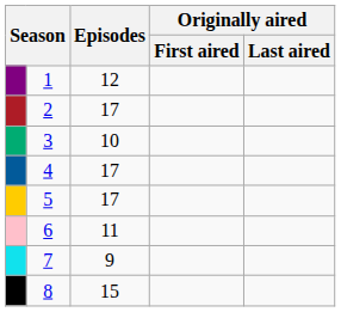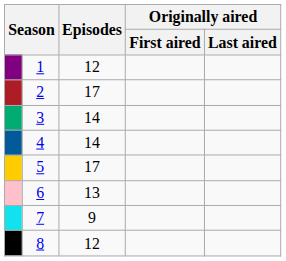3 | Episodes: 10 -> 14
4 | Episodes: 17 -> 14
6 | Episodes: 11 -> 13
8 | Episodes: 15 -> 12
